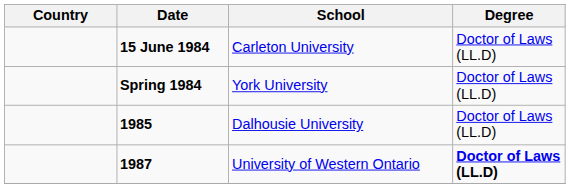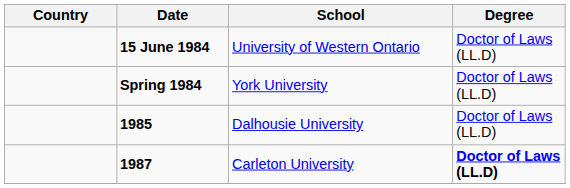15 June 1984 | School: Carleton University -> University of Western Ontario
1987 | School: University of Western Ontario -> Carleton University
